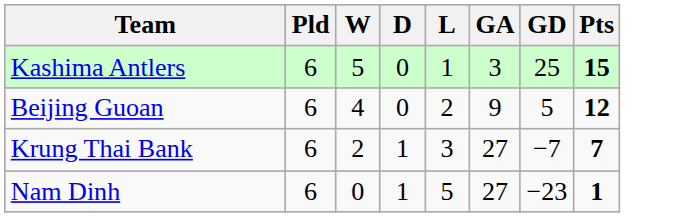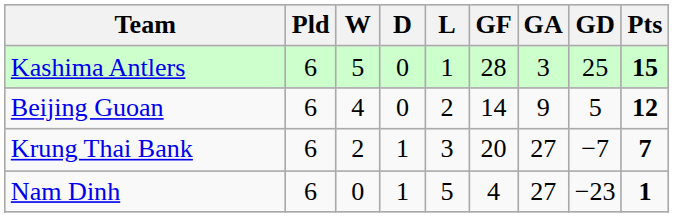+ column: GF | 28 | 14 | 20 | 4
